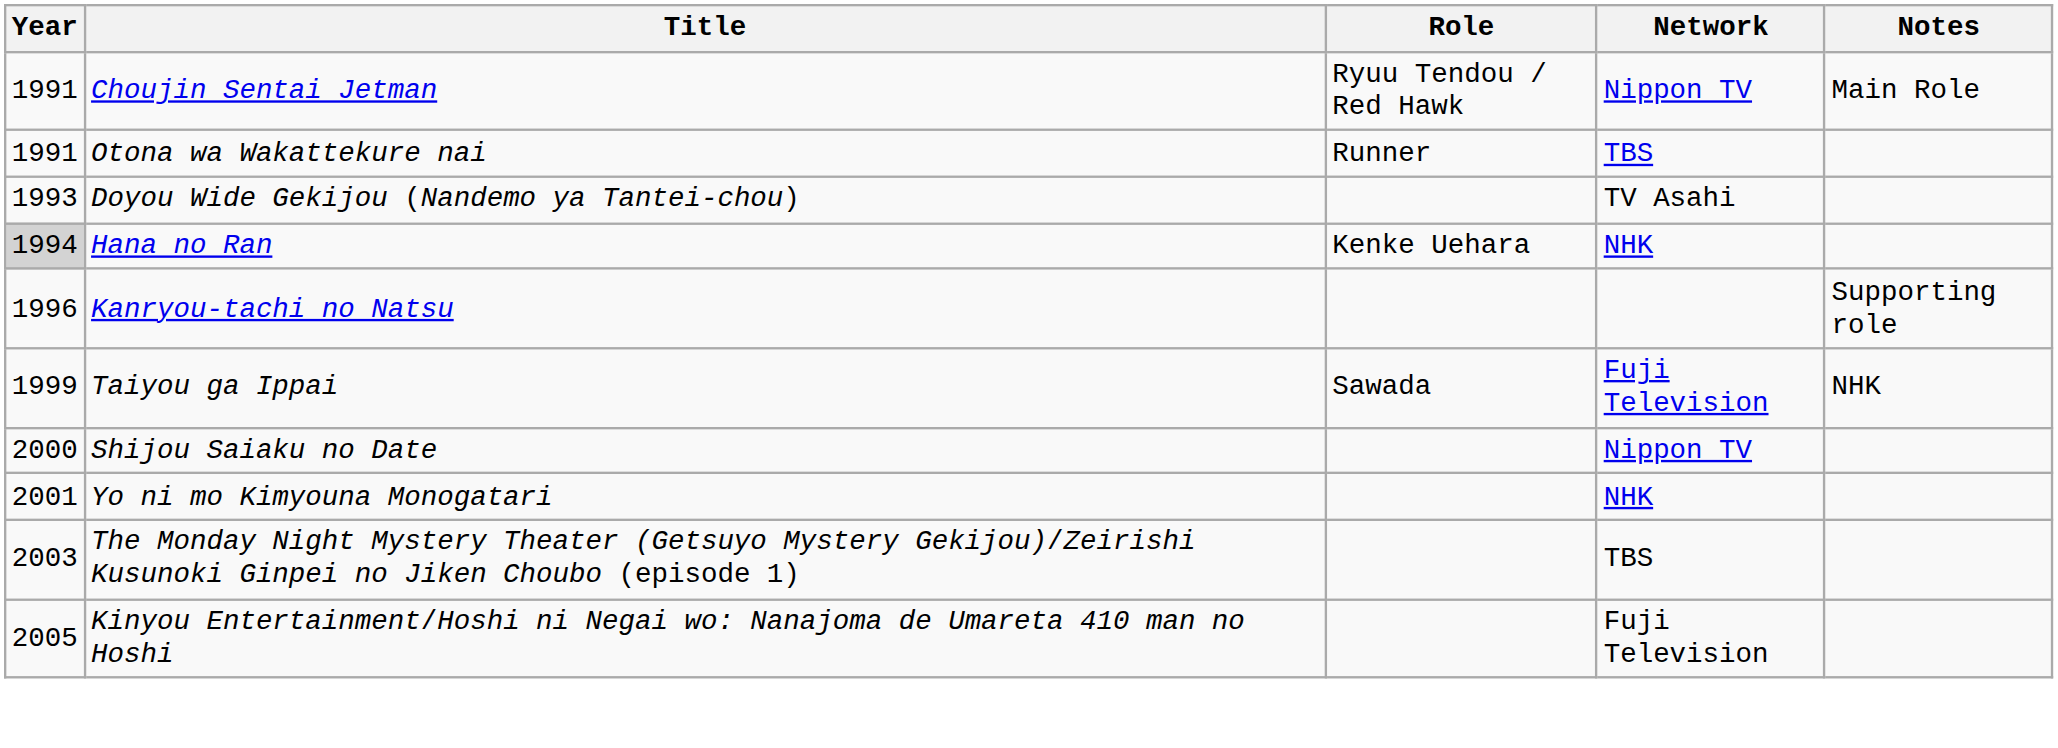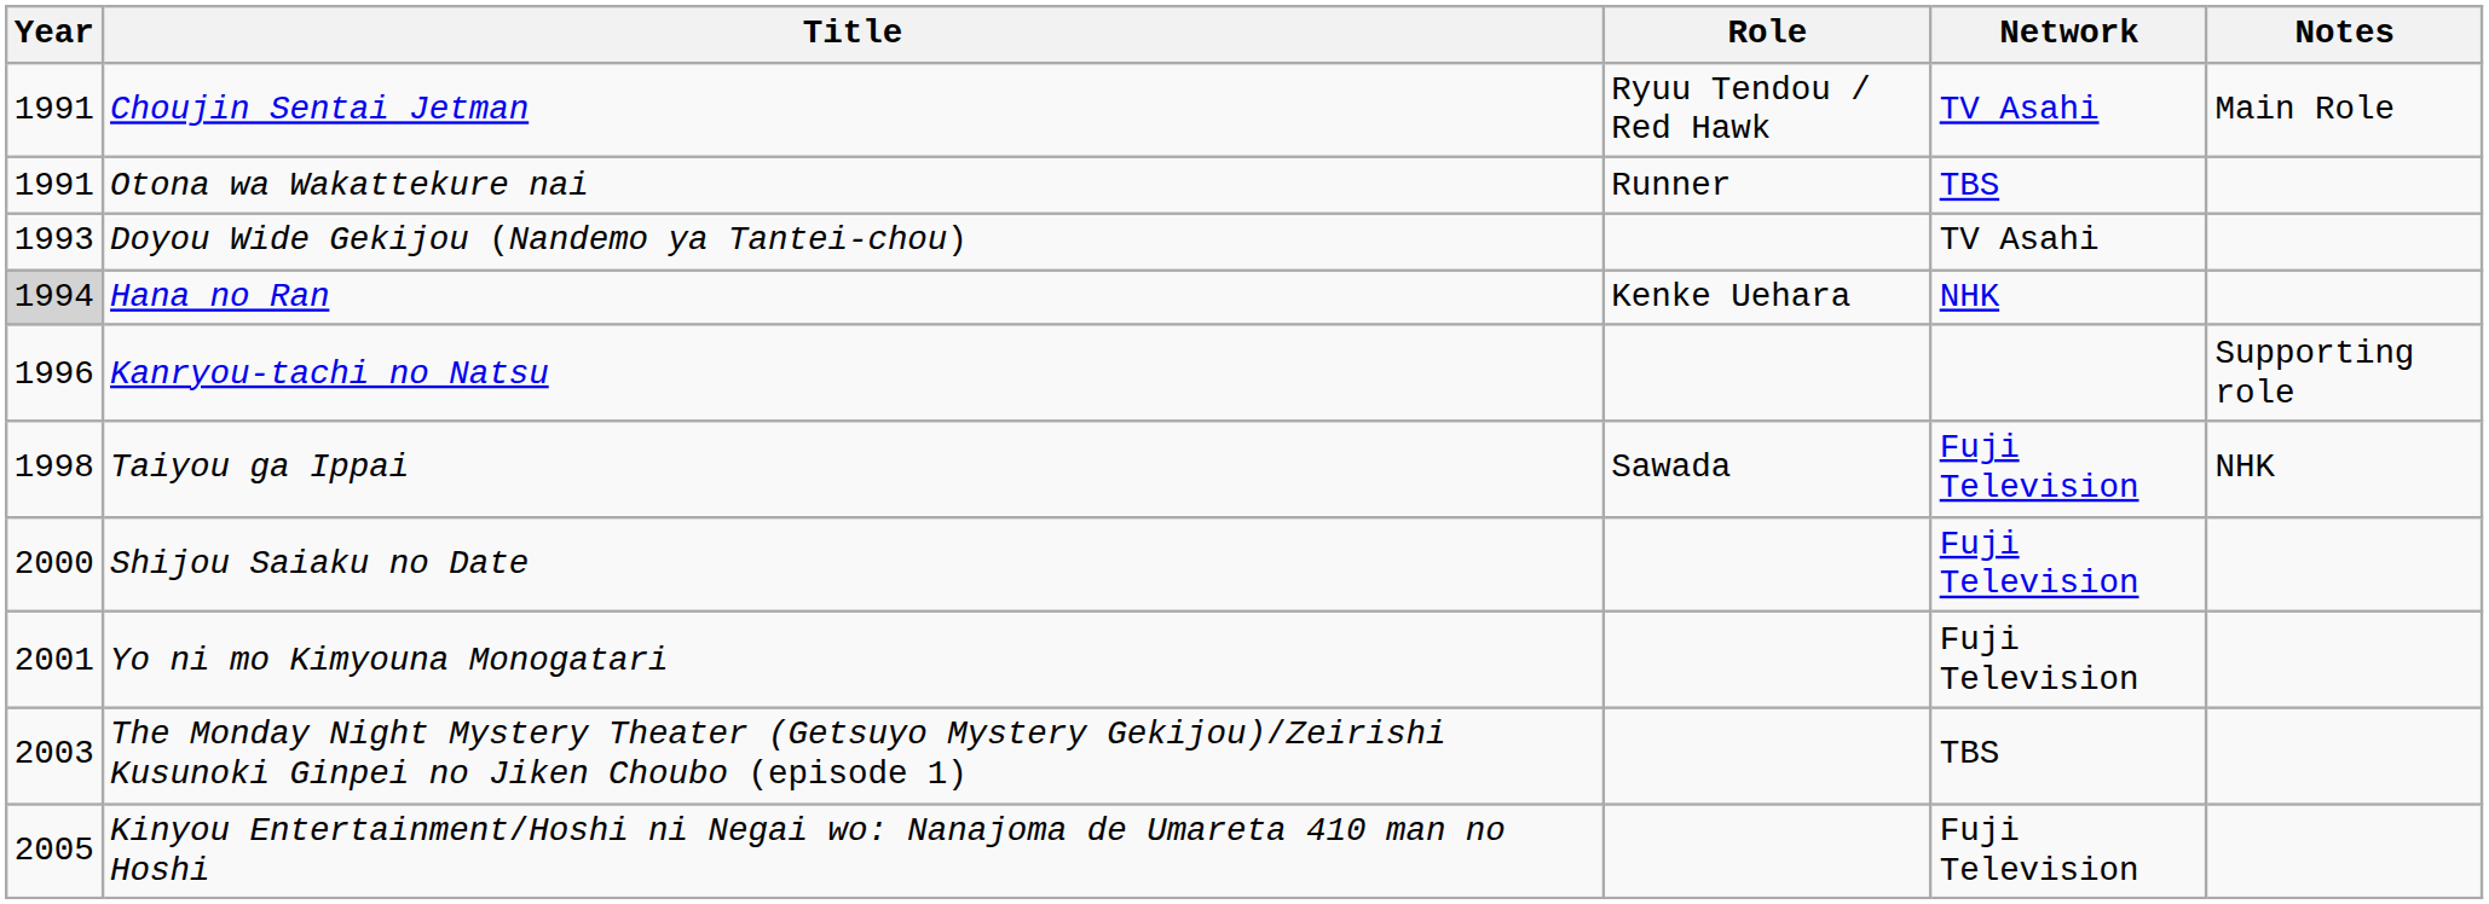Choujin Sentai Jetman | Network: Nippon TV -> TV Asahi
Taiyou ga Ippai | Year: 1999 -> 1998
Shijou Saiaku no Date | Network: Nippon TV -> Fuji Television
Yo ni mo Kimyouna Monogatari | Network: NHK -> Fuji Television
